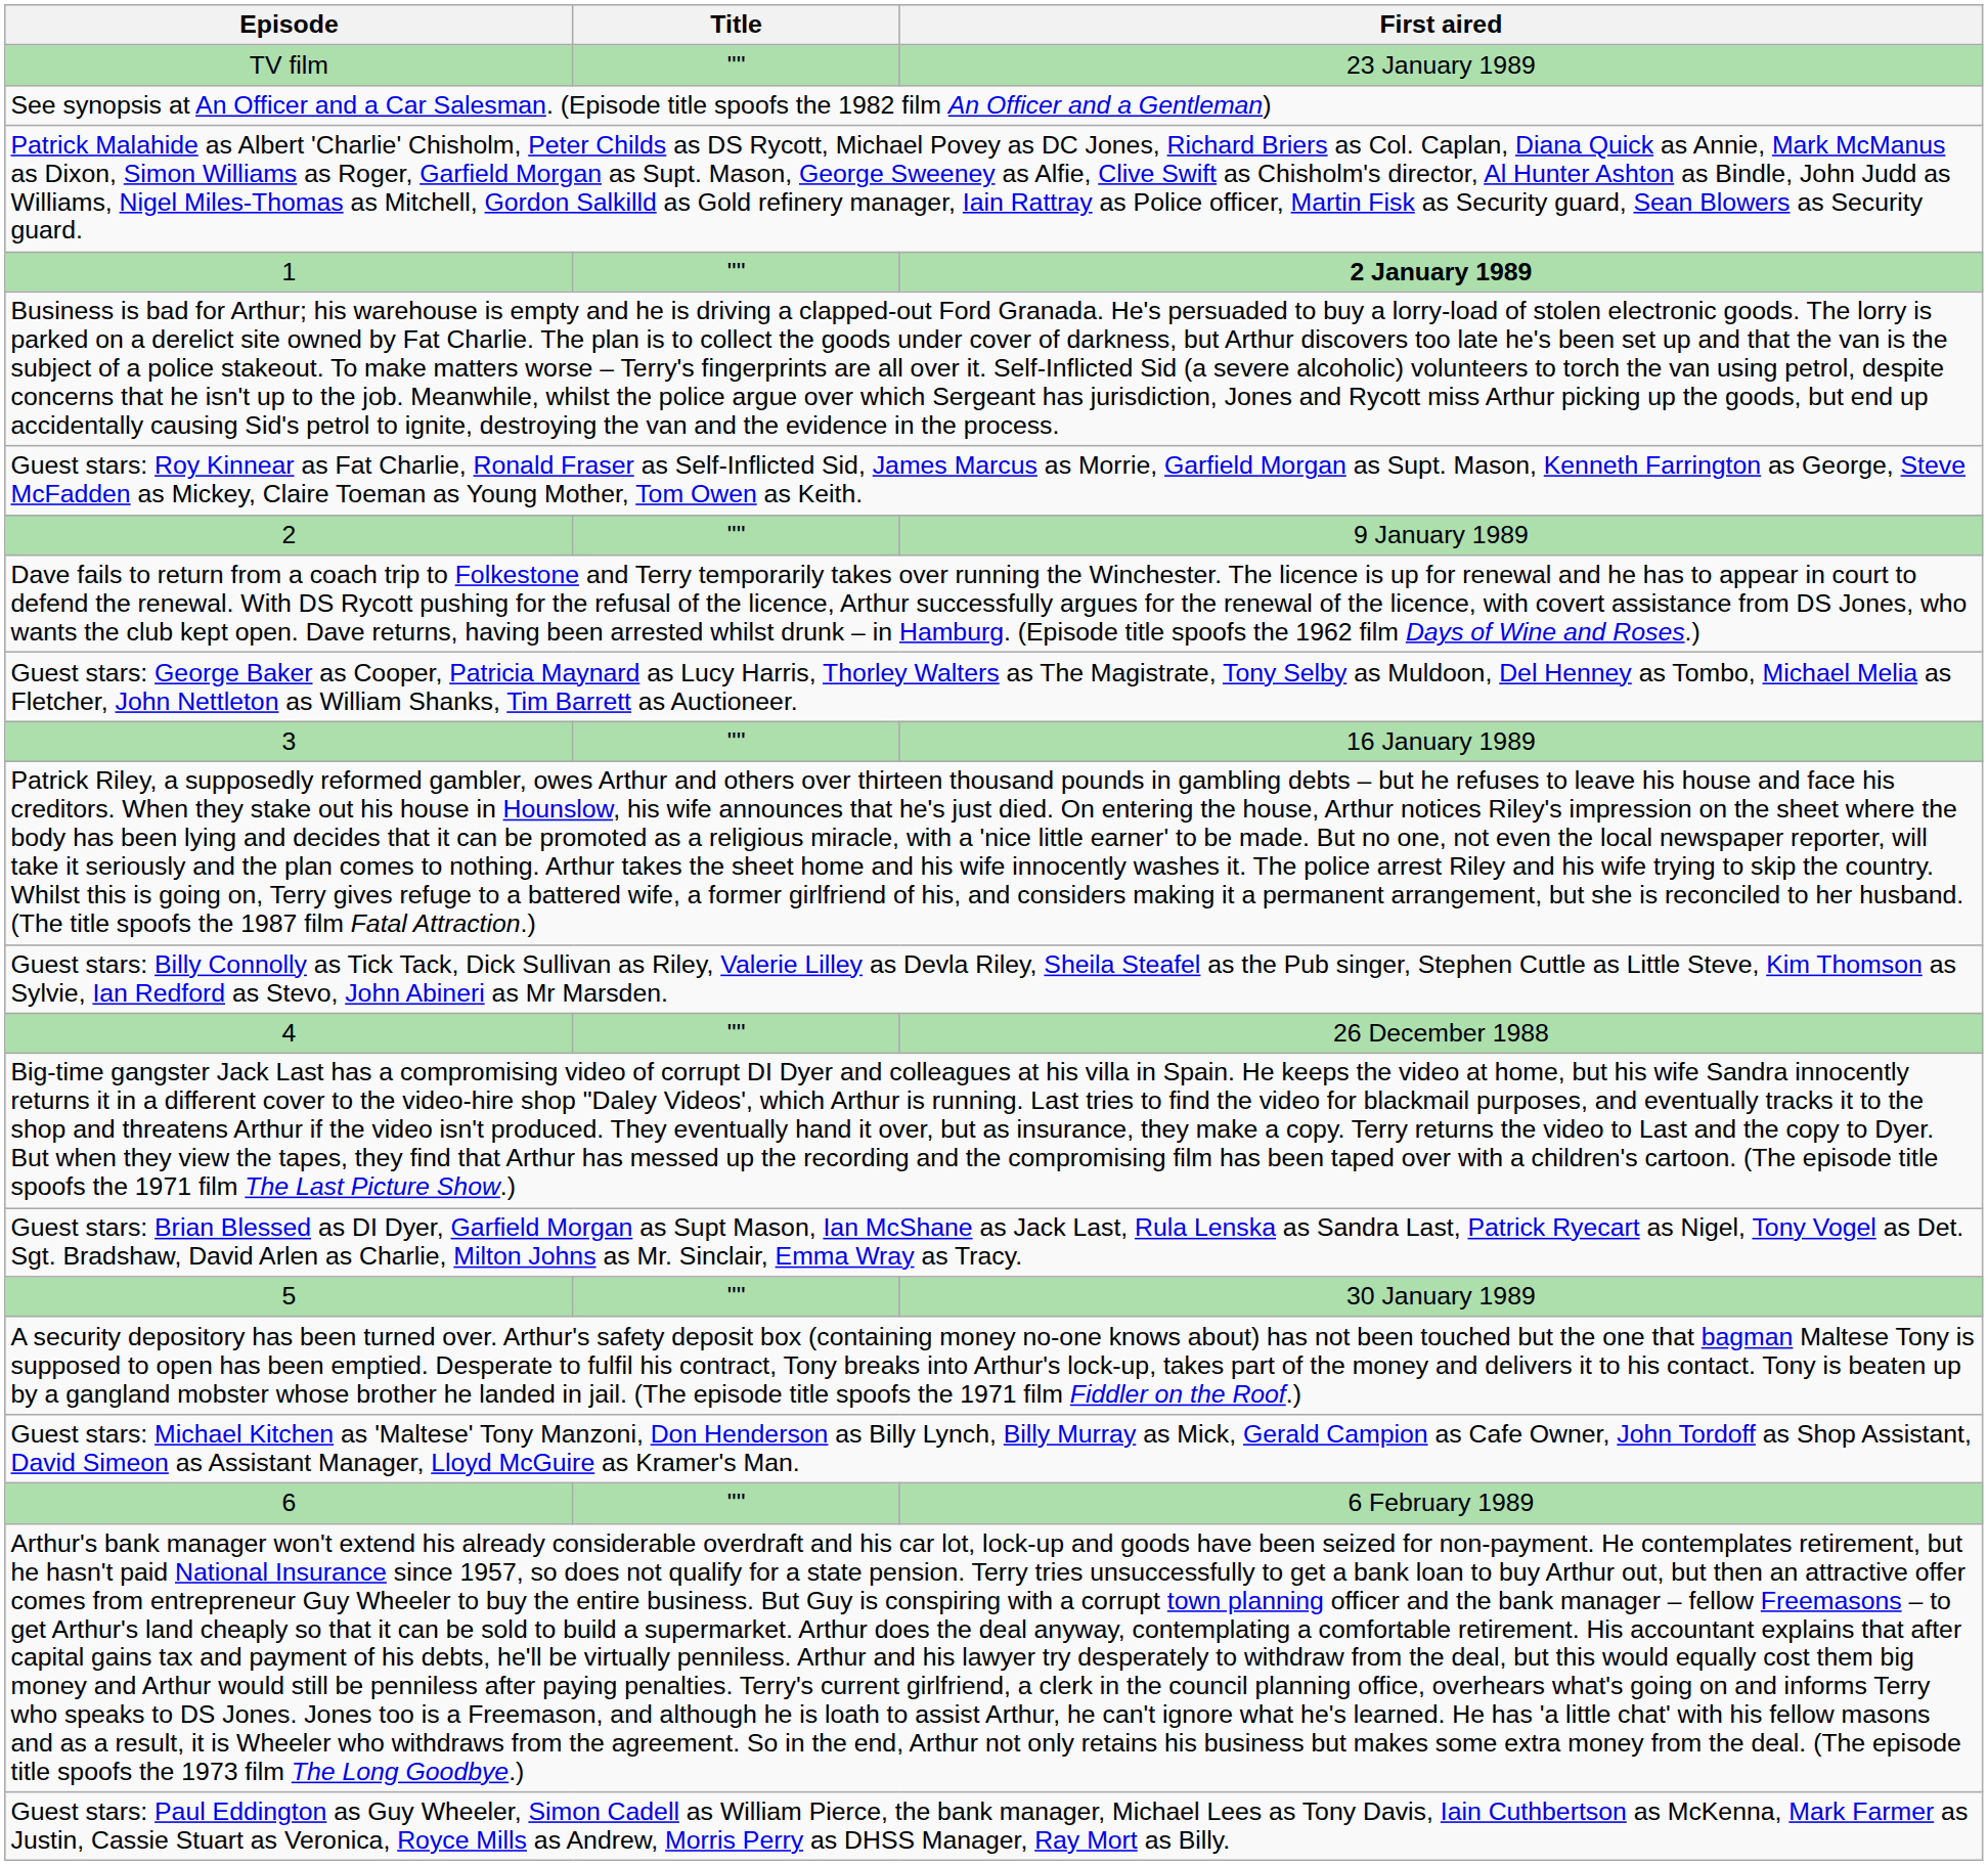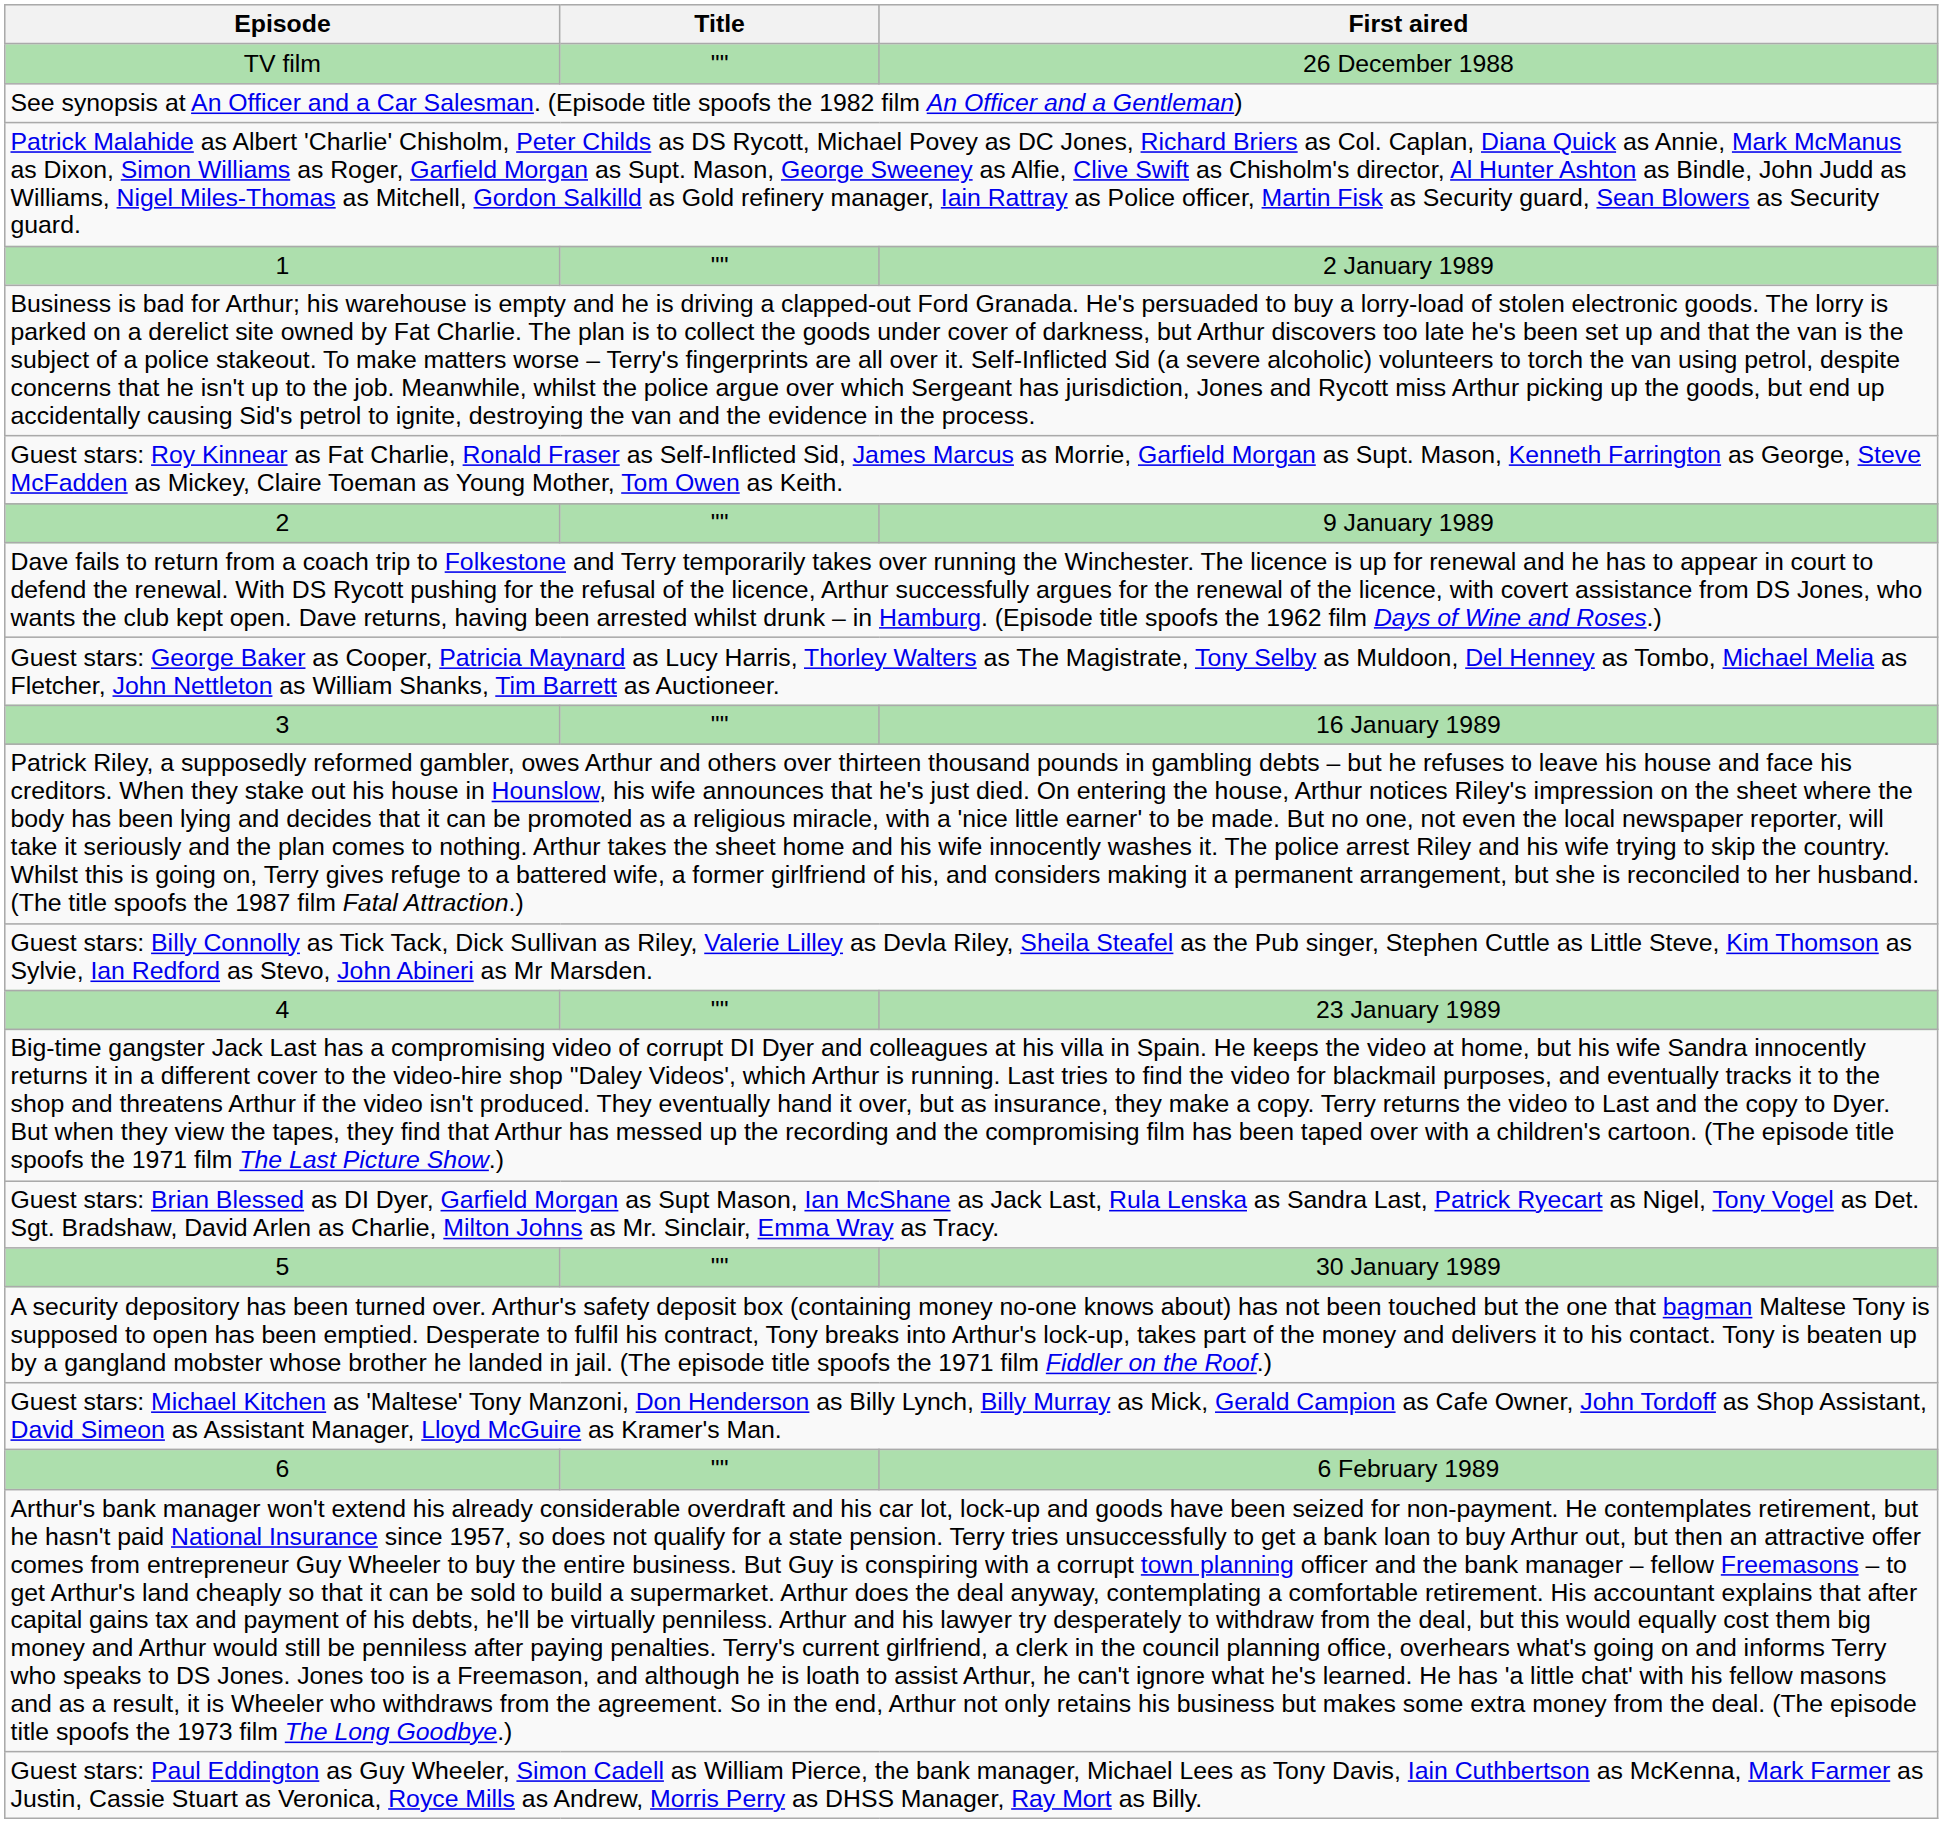TV film | First aired: 23 January 1989 -> 26 December 1988
1 | First aired: bold -> normal
4 | First aired: 26 December 1988 -> 23 January 1989
